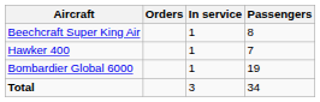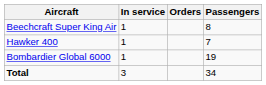columns swapped: In service <-> Orders
